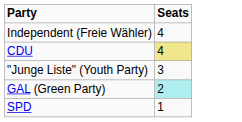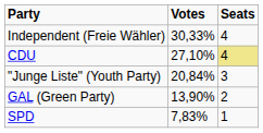+ column: Votes | 30,33% | 27,10% | 20,84% | 13,90% | 7,83%
GAL (Green Party) | Seats: paleturquoise background -> no background
